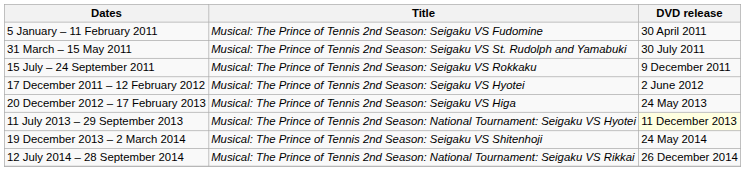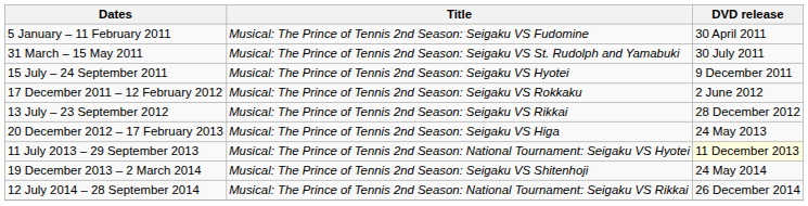15 July – 24 September 2011 | Title: Musical: The Prince of Tennis 2nd Season: Seigaku VS Rokkaku -> Musical: The Prince of Tennis 2nd Season: Seigaku VS Hyotei
17 December 2011 – 12 February 2012 | Title: Musical: The Prince of Tennis 2nd Season: Seigaku VS Hyotei -> Musical: The Prince of Tennis 2nd Season: Seigaku VS Rokkaku
+ row: 13 July – 23 September 2012 | Musical: The Prince of Tennis 2nd Season: Seigaku VS Rikkai | 28 December 2012
